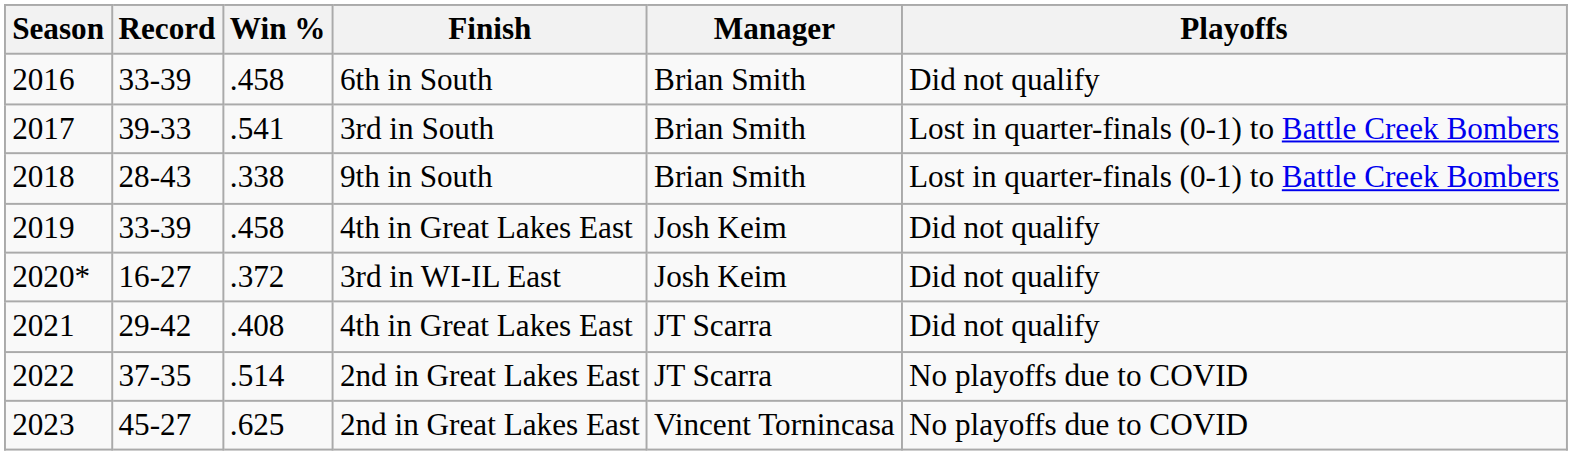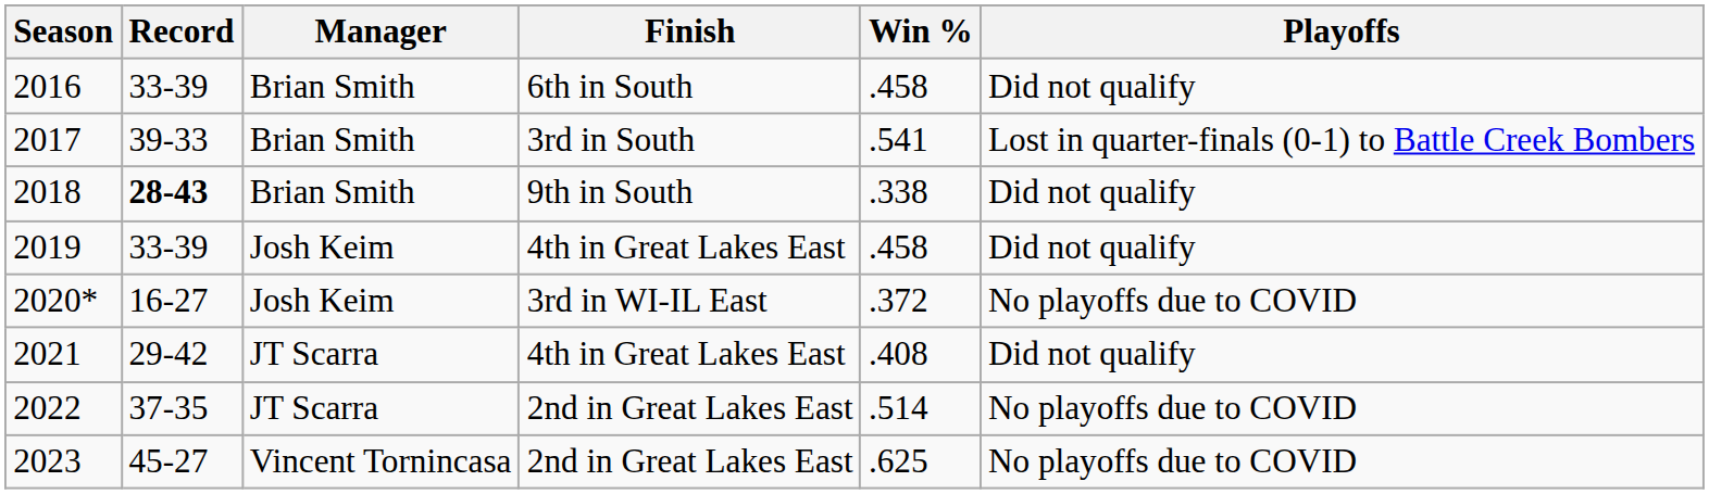columns swapped: Win % <-> Manager
2018 | Record: normal -> bold
2018 | Playoffs: Lost in quarter-finals (0-1) to Battle Creek Bombers -> Did not qualify
2020* | Playoffs: Did not qualify -> No playoffs due to COVID
